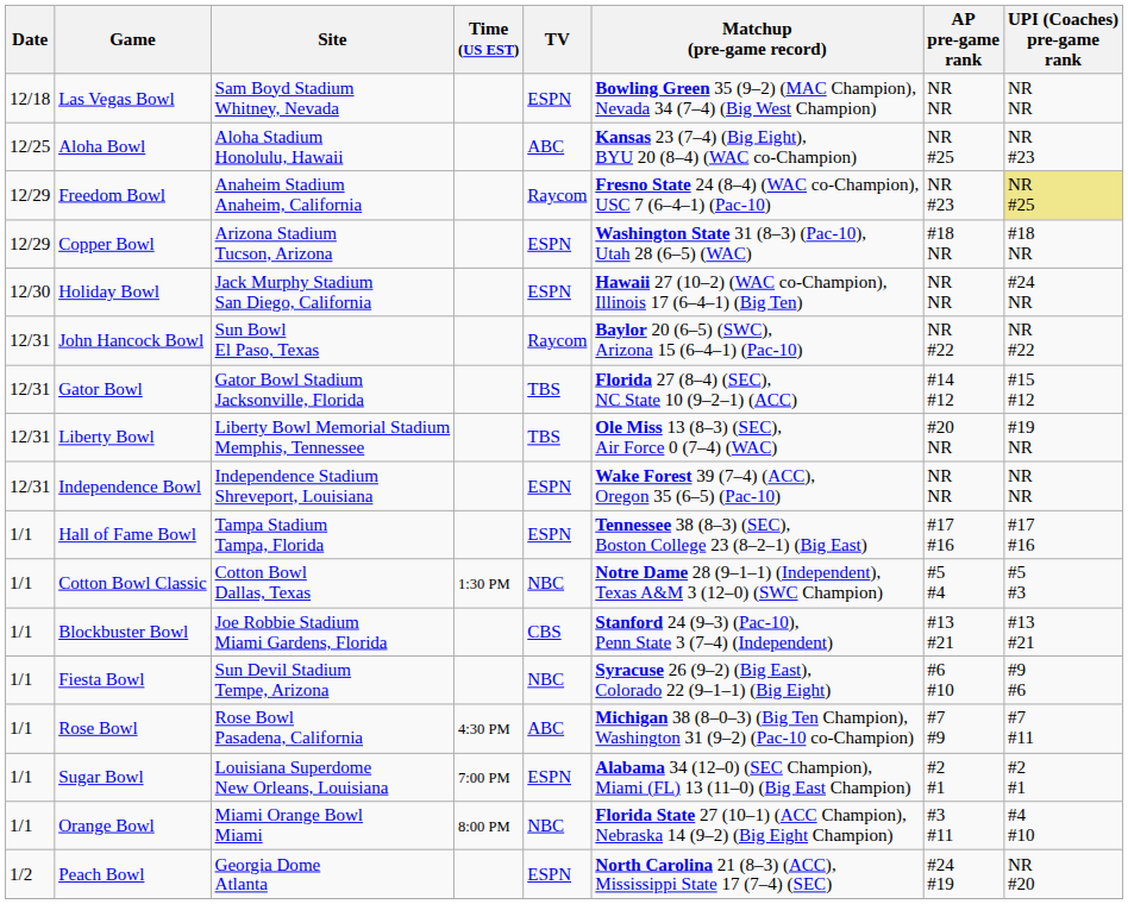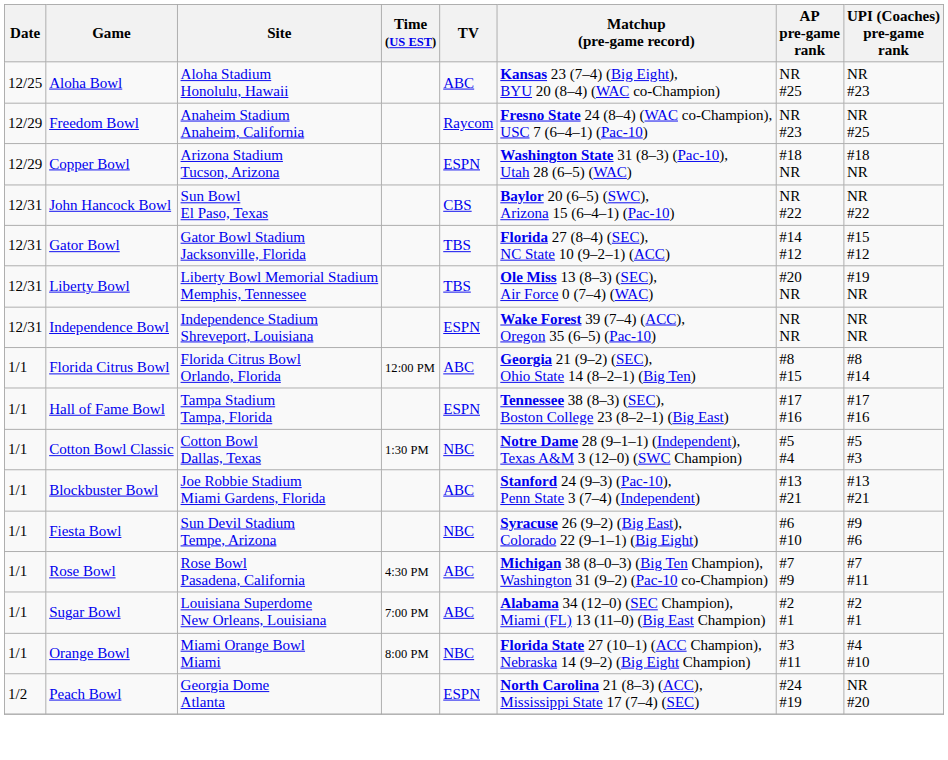- row: 12/18 | Las Vegas Bowl | Sam Boyd Stadium Whitney, Nevada | ESPN | Bowling Green 35 (9–2) (MAC Champion), Nevada 34 (7–4) (Big West Champion) | NR NR | NR NR
Freedom Bowl | UPI (Coaches) pre-game rank: khaki background -> no background
- row: 12/30 | Holiday Bowl | Jack Murphy Stadium San Diego, California | ESPN | Hawaii 27 (10–2) (WAC co-Champion), Illinois 17 (6–4–1) (Big Ten) | NR NR | #24 NR
John Hancock Bowl | TV: Raycom -> CBS
+ row: 1/1 | Florida Citrus Bowl | Florida Citrus Bowl Orlando, Florida | 12:00 PM | ABC | Georgia 21 (9–2) (SEC), Ohio State 14 (8–2–1) (Big Ten) | #8 #15 | #8 #14
Blockbuster Bowl | TV: CBS -> ABC
Sugar Bowl | TV: ESPN -> ABC
